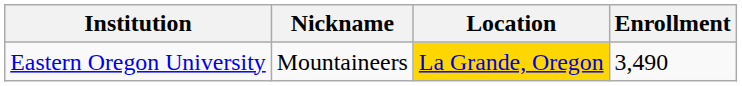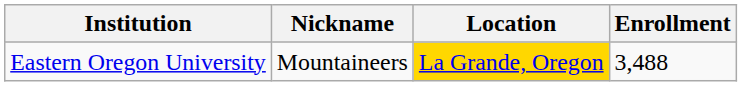Eastern Oregon University | Enrollment: 3,490 -> 3,488
